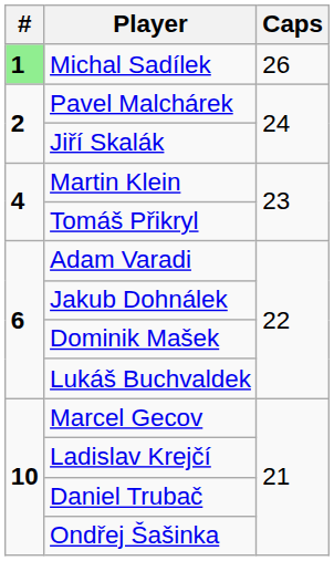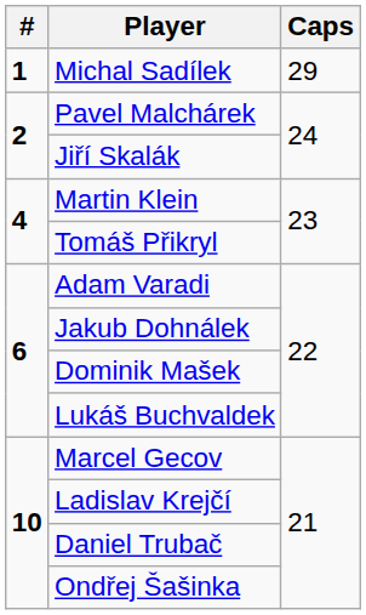Michal Sadílek | #: lightgreen background -> no background
Michal Sadílek | Caps: 26 -> 29
